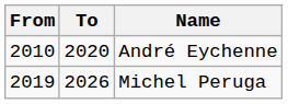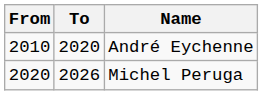Michel Peruga | From: 2019 -> 2020
